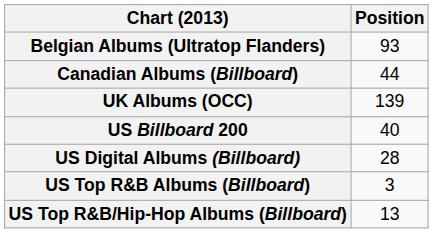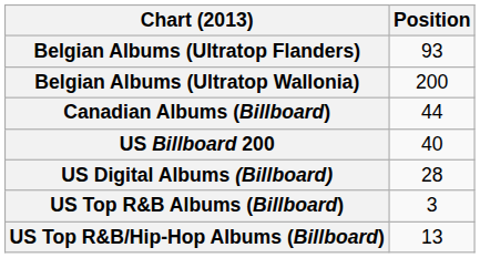+ row: Belgian Albums (Ultratop Wallonia) | 200
- row: UK Albums (OCC) | 139
